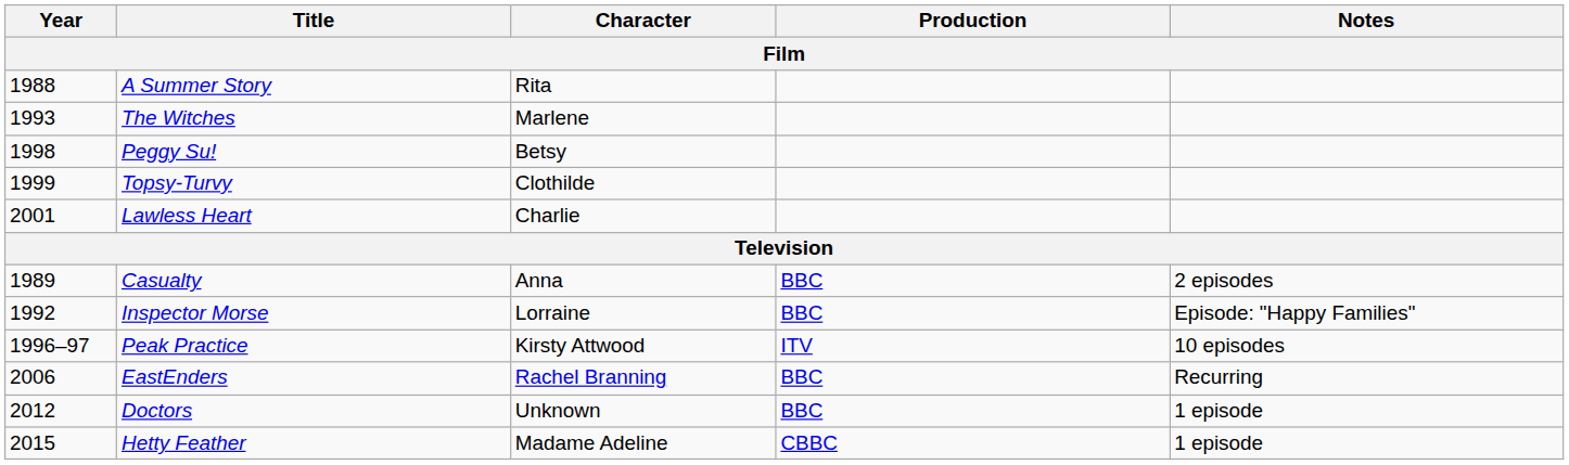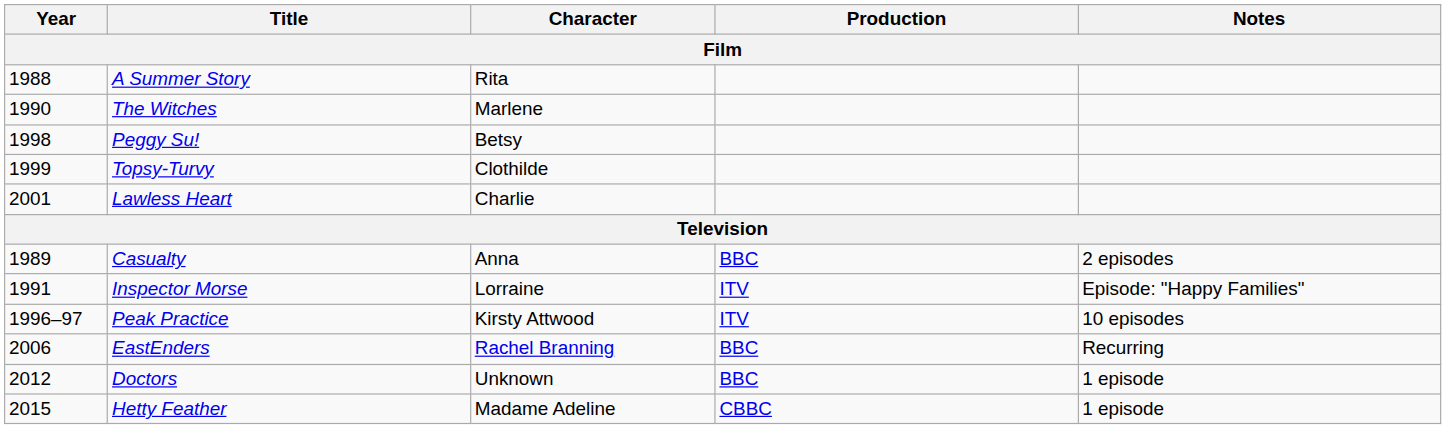The Witches | Year: 1993 -> 1990
Inspector Morse | Year: 1992 -> 1991
Inspector Morse | Production: BBC -> ITV
